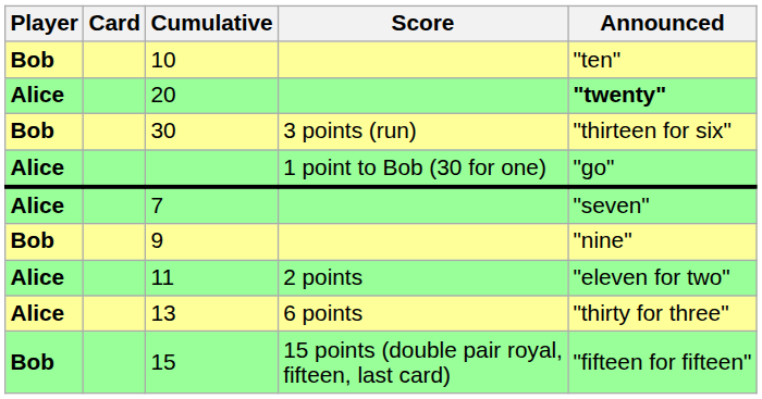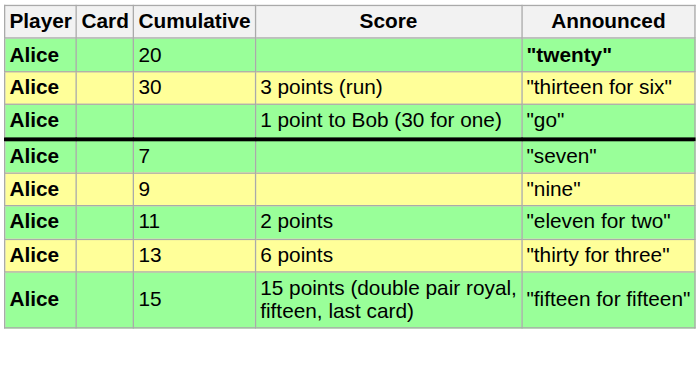- row: Bob | 10 | "ten"
30 | Player: Bob -> Alice
9 | Player: Bob -> Alice
15 | Player: Bob -> Alice
